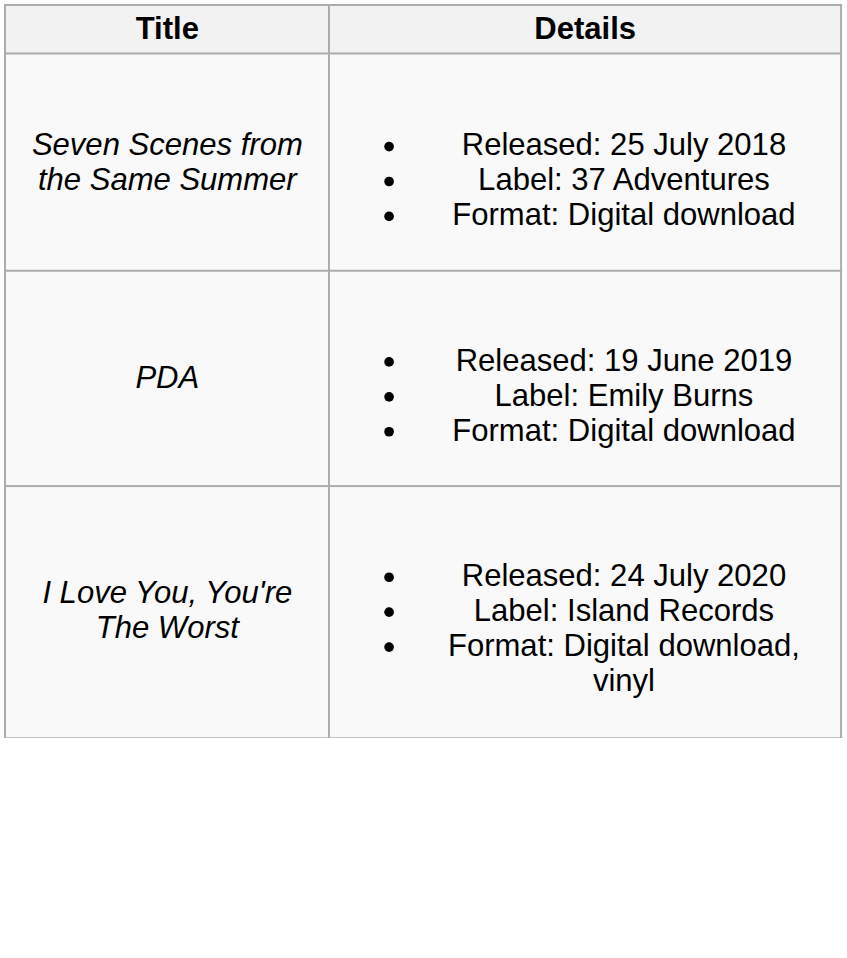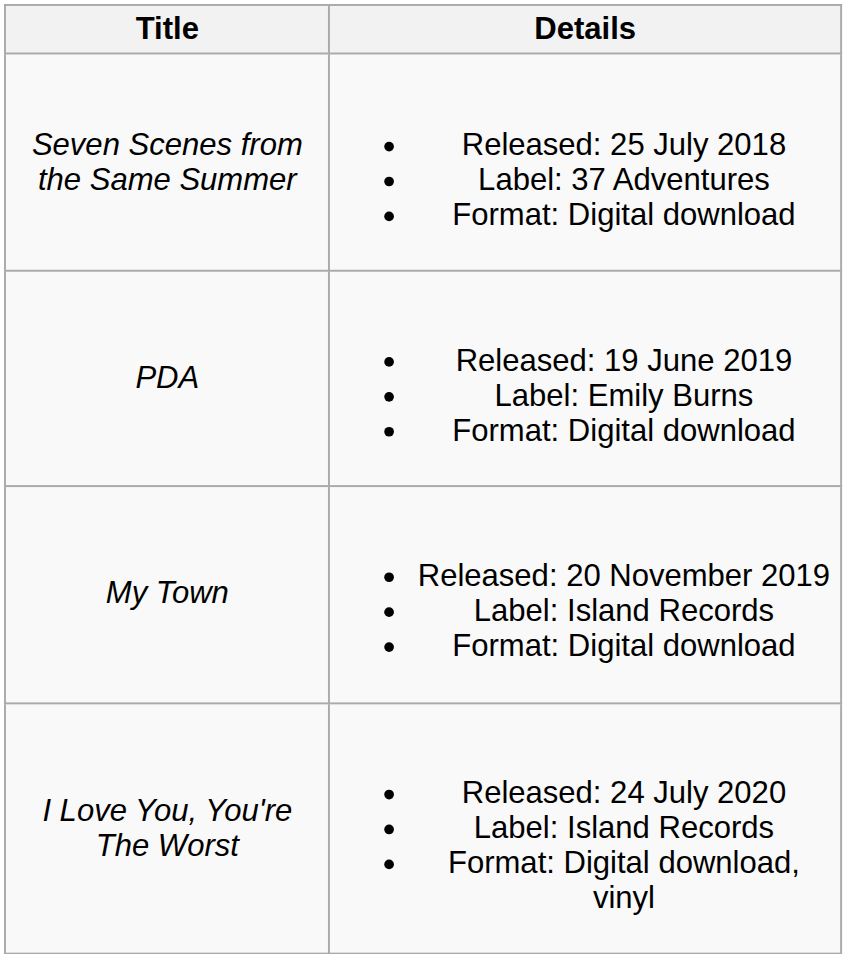+ row: My Town | Released: 20 November 2019 Label: Island Records Format: Digital download
